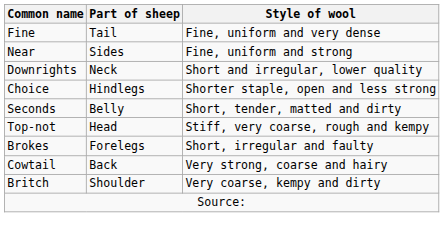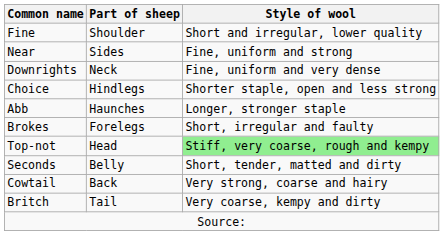Fine | Part of sheep: Tail -> Shoulder
Fine | Style of wool: Fine, uniform and very dense -> Short and irregular, lower quality
Downrights | Style of wool: Short and irregular, lower quality -> Fine, uniform and very dense
+ row: Abb | Haunches | Longer, stronger staple
rows swapped: Seconds <-> Brokes
Top-not | Style of wool: no background -> lightgreen background
Britch | Part of sheep: Shoulder -> Tail
